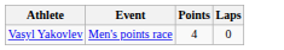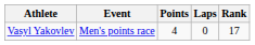+ column: Rank | 17
